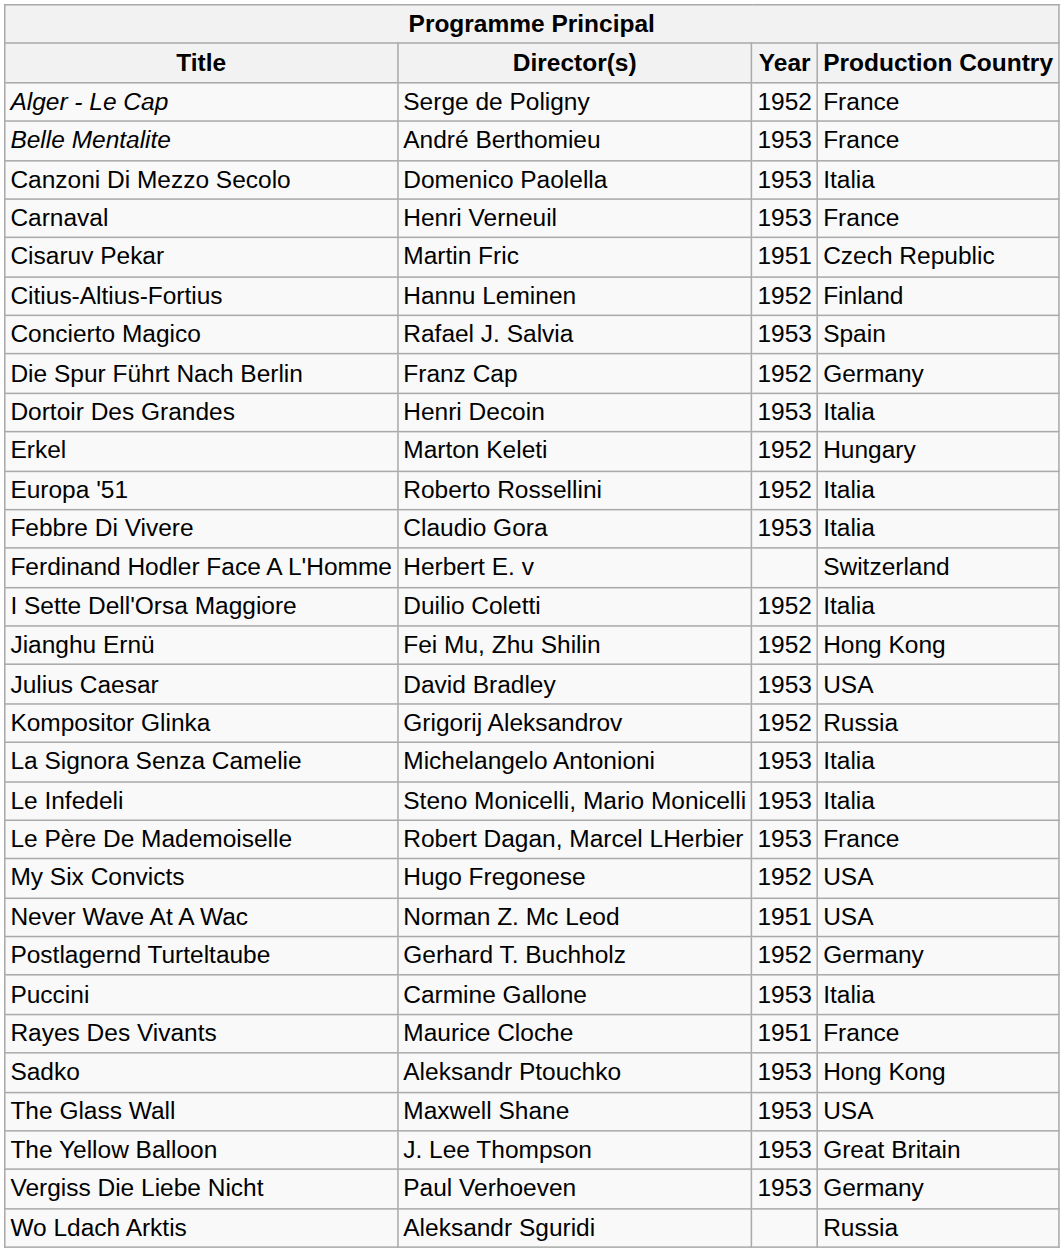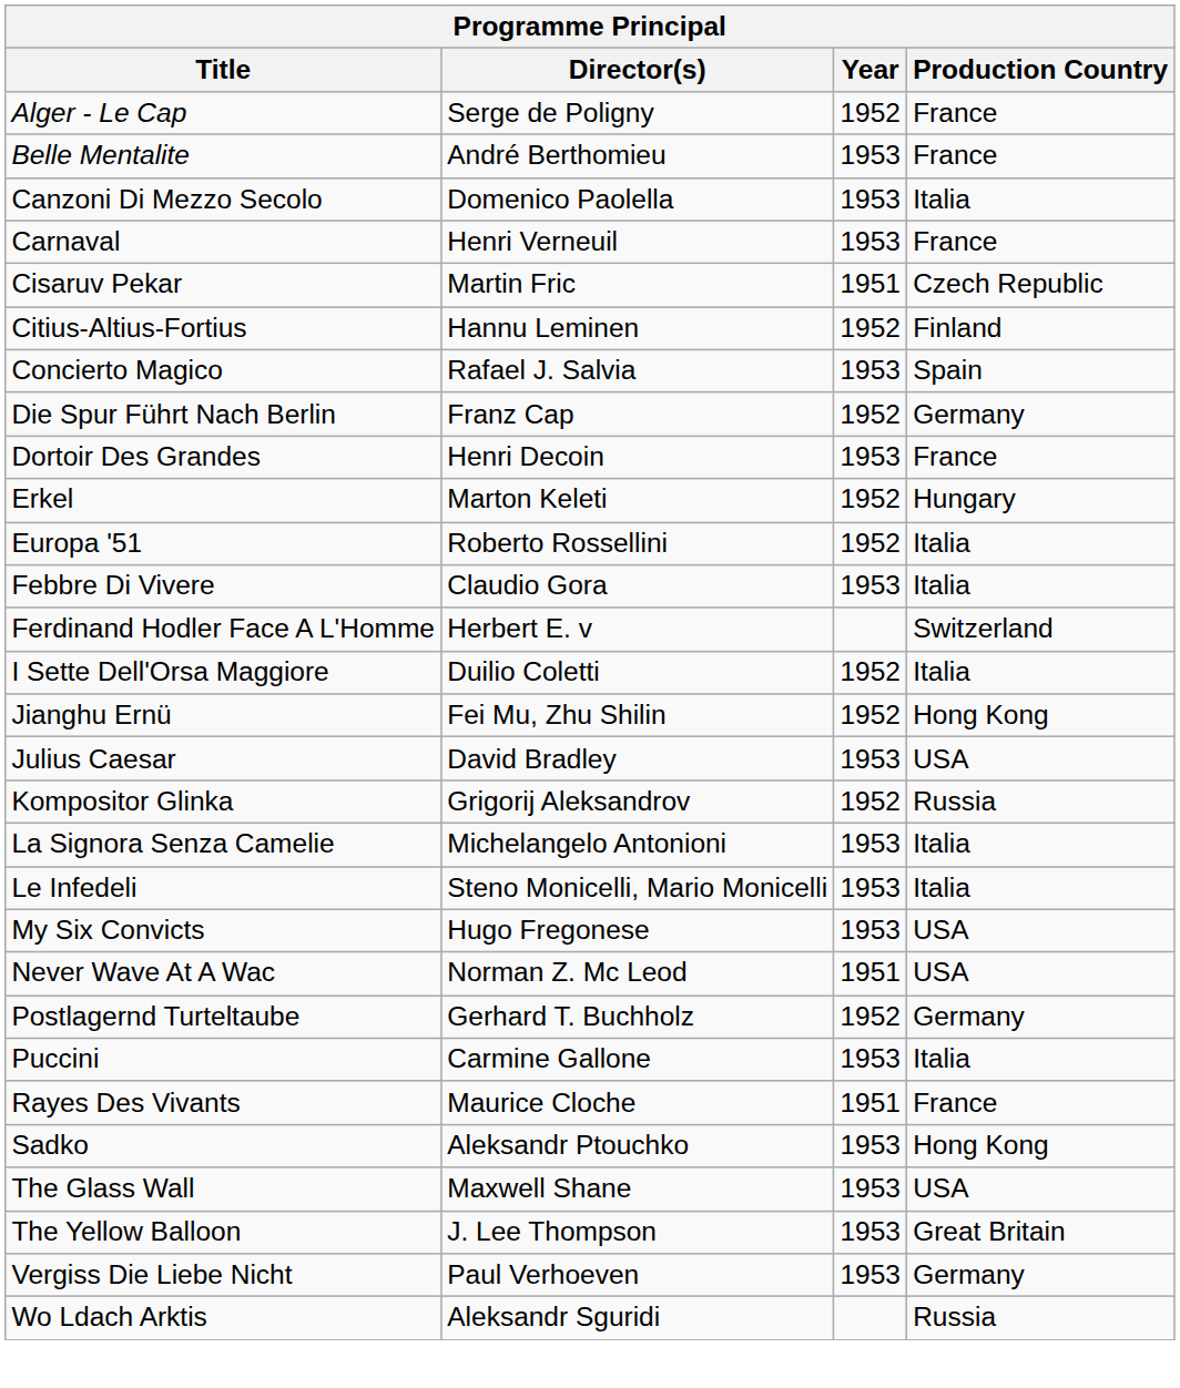Dortoir Des Grandes | Production Country: Italia -> France
- row: Le Père De Mademoiselle | Robert Dagan, Marcel LHerbier | 1953 | France
My Six Convicts | Year: 1952 -> 1953
